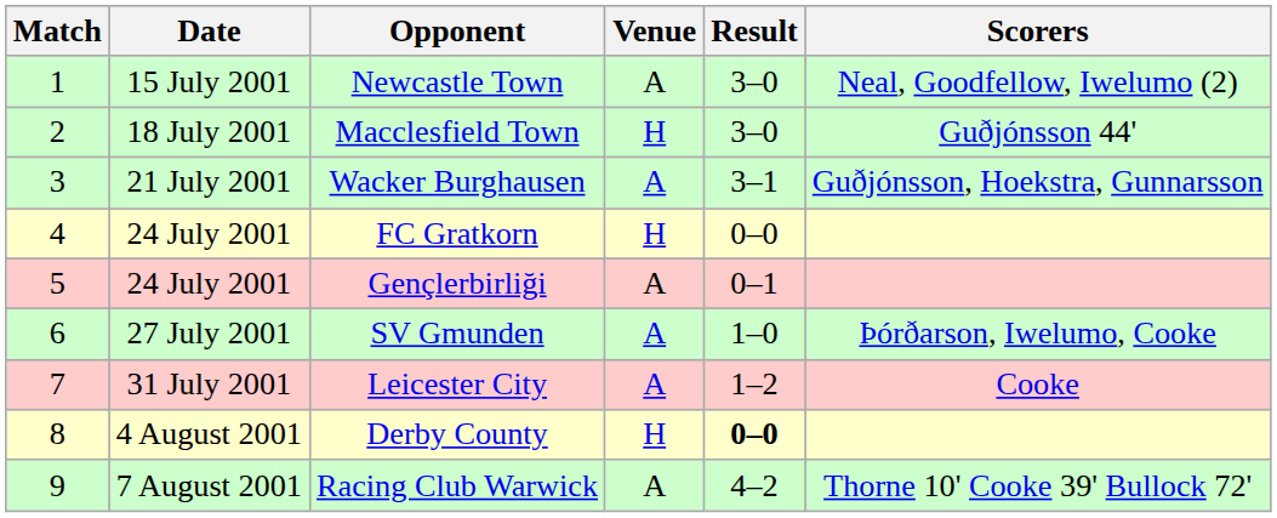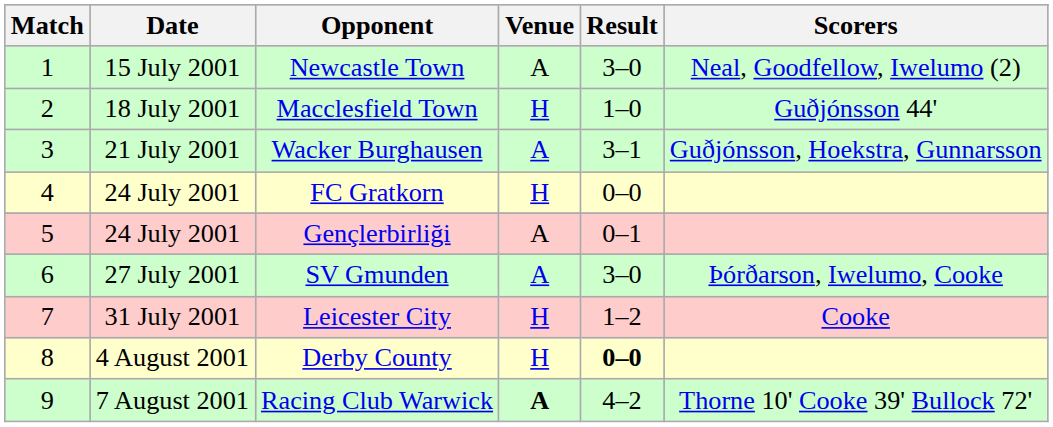Macclesfield Town | Result: 3–0 -> 1–0
SV Gmunden | Result: 1–0 -> 3–0
Leicester City | Venue: A -> H
Racing Club Warwick | Venue: normal -> bold
